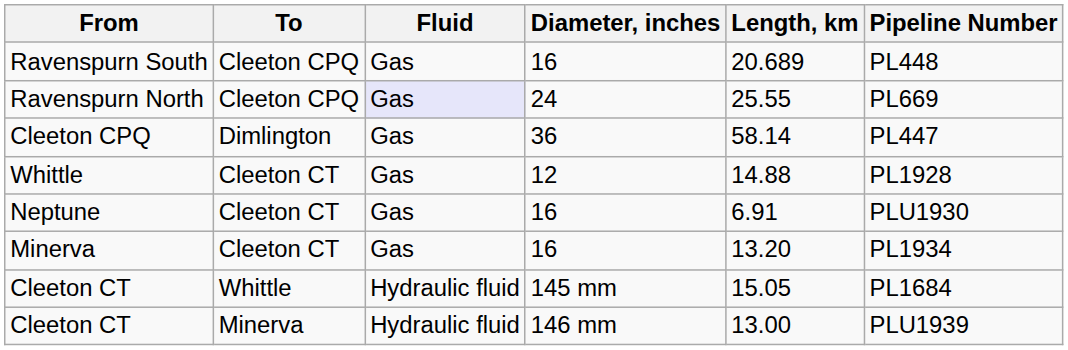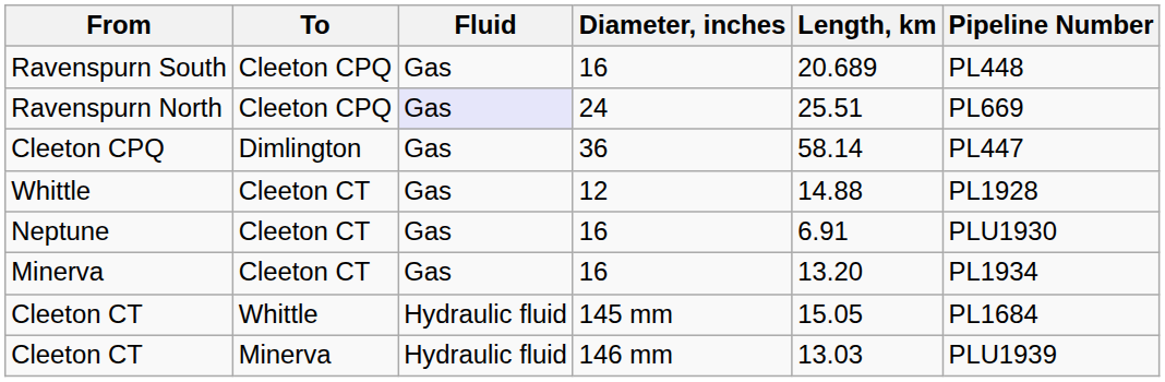Ravenspurn North | Length, km: 25.55 -> 25.51
Cleeton CT / 146 mm | Length, km: 13.00 -> 13.03
